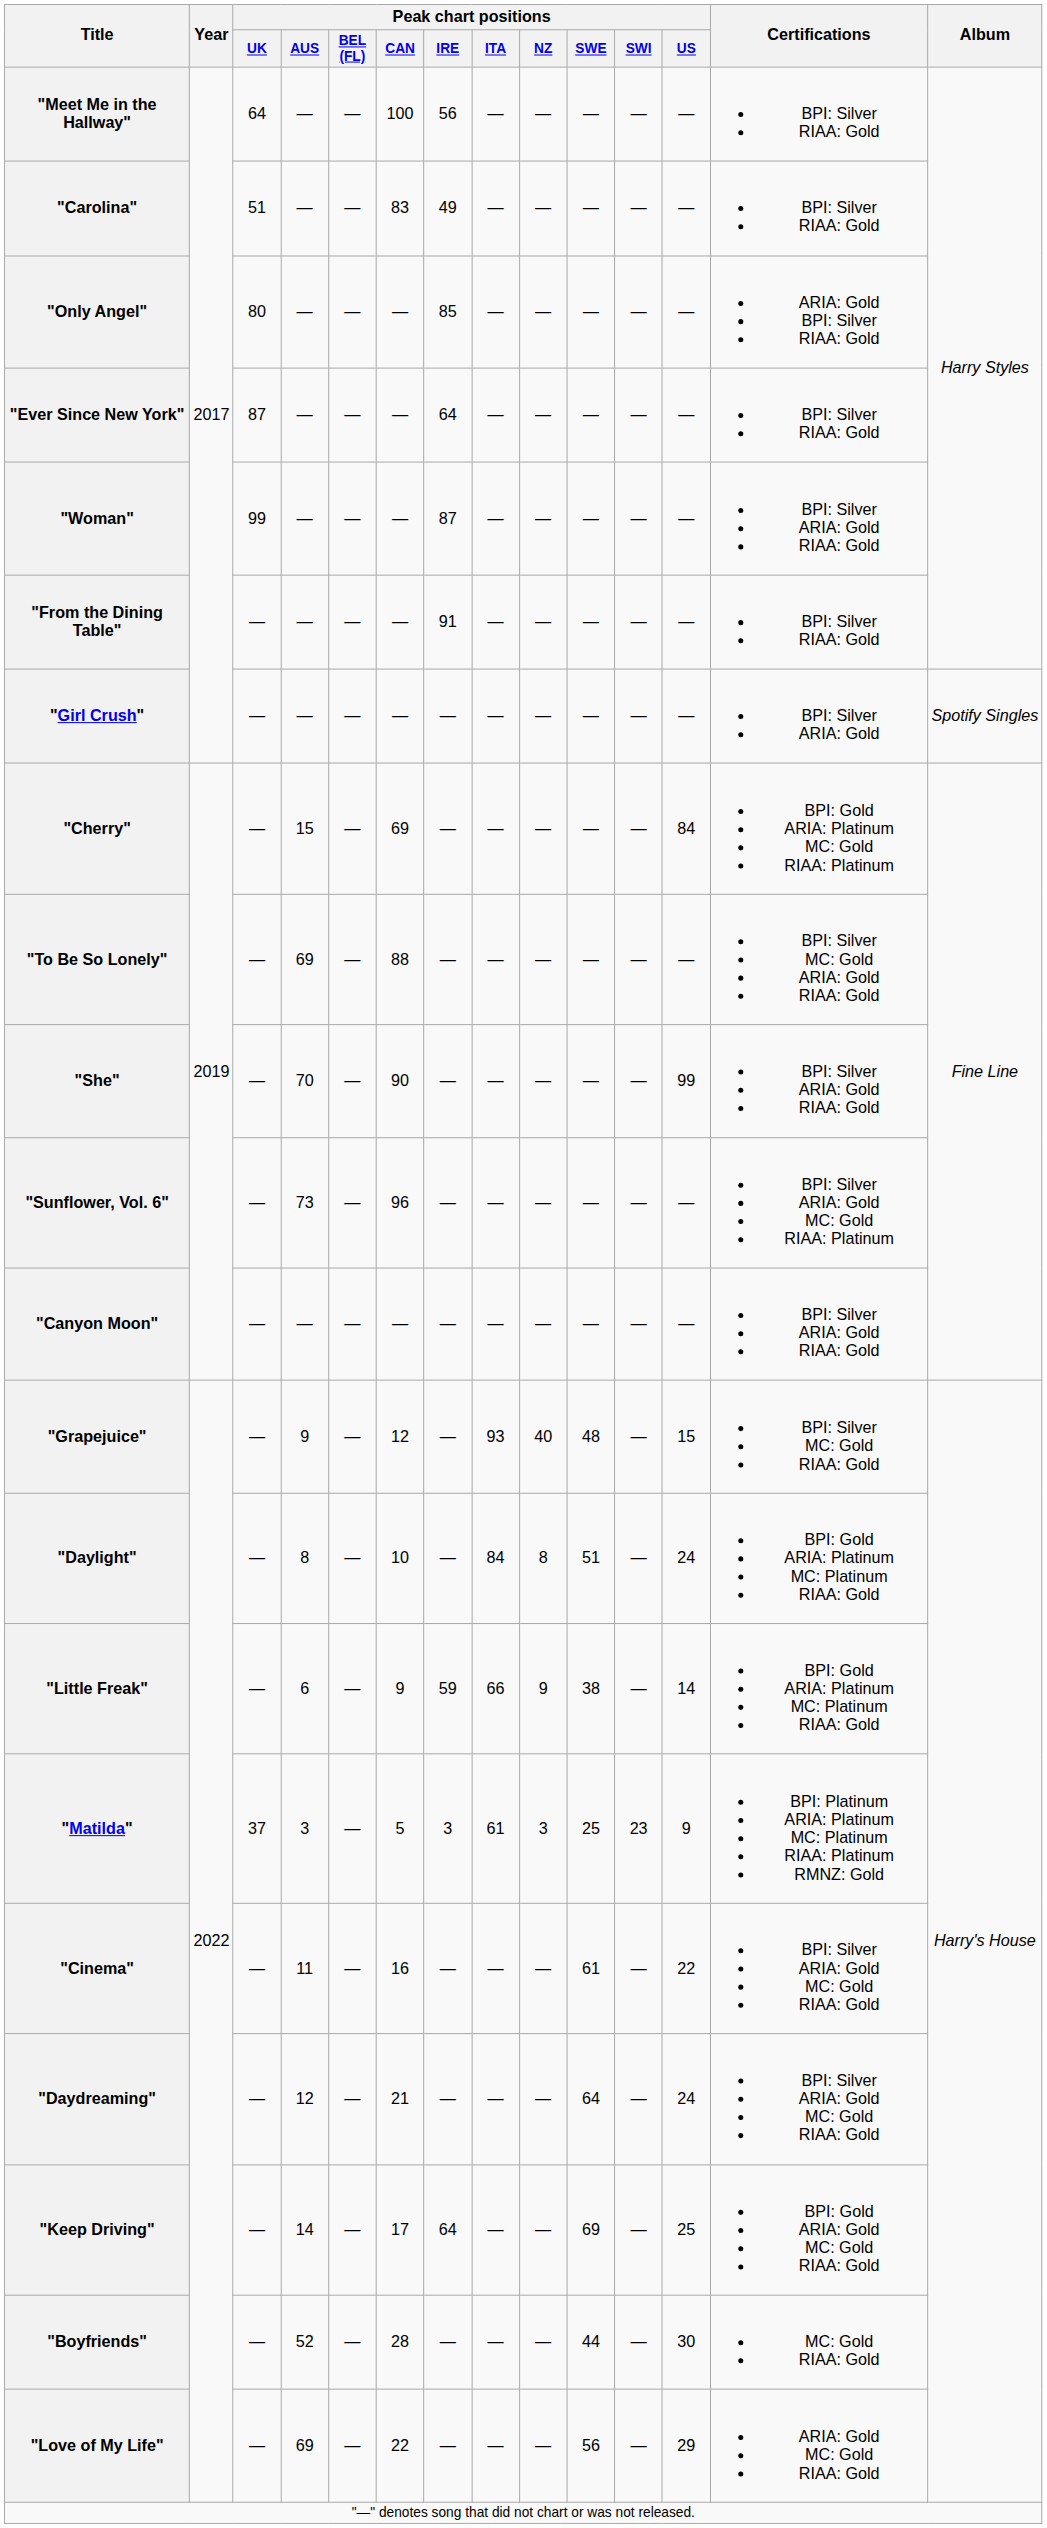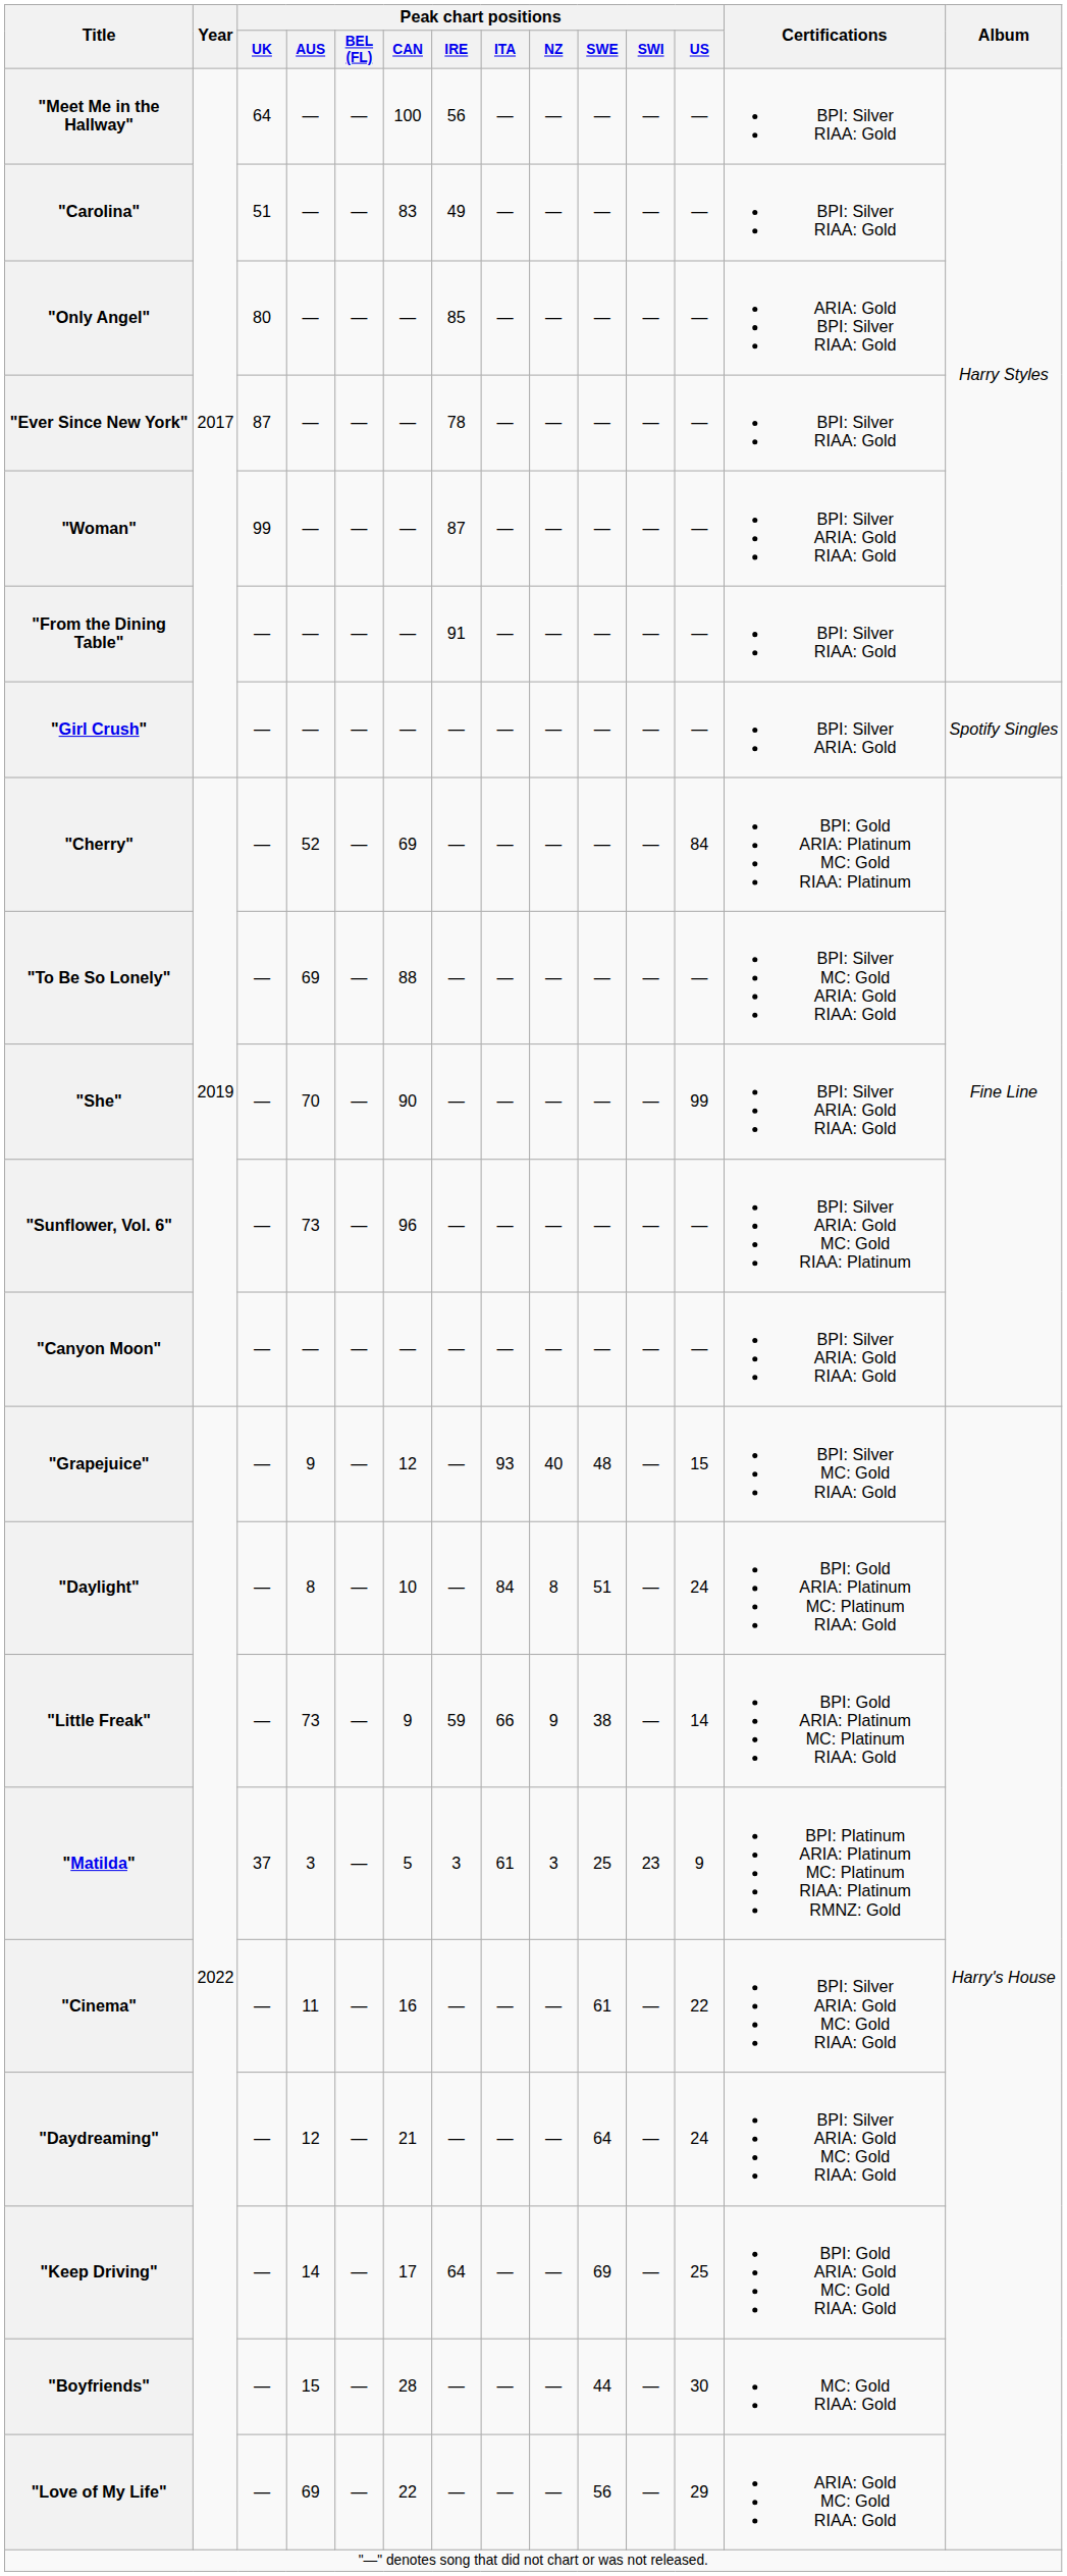"Ever Since New York" | Peak chart positions / IRE: 64 -> 78
"Cherry" | Peak chart positions / AUS: 15 -> 52
"Little Freak" | Peak chart positions / AUS: 6 -> 73
"Boyfriends" | Peak chart positions / AUS: 52 -> 15
